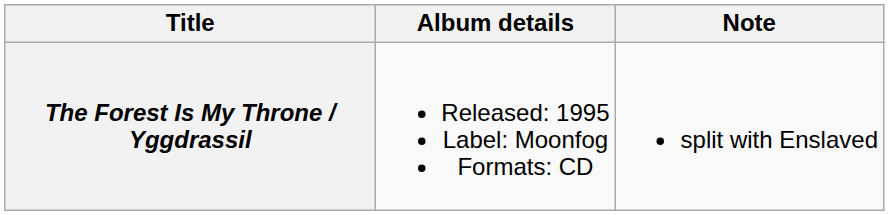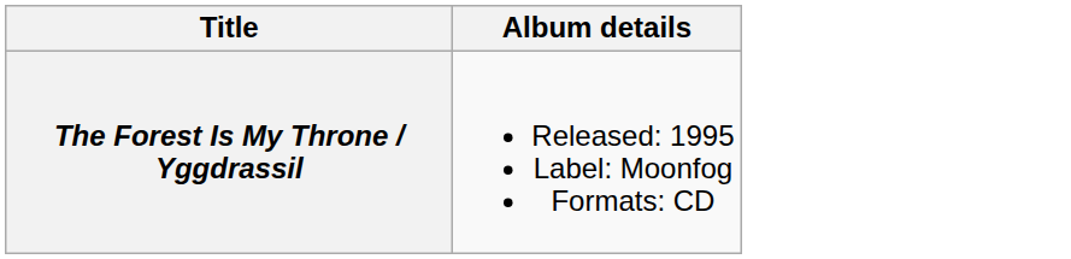- column: Note | split with Enslaved
